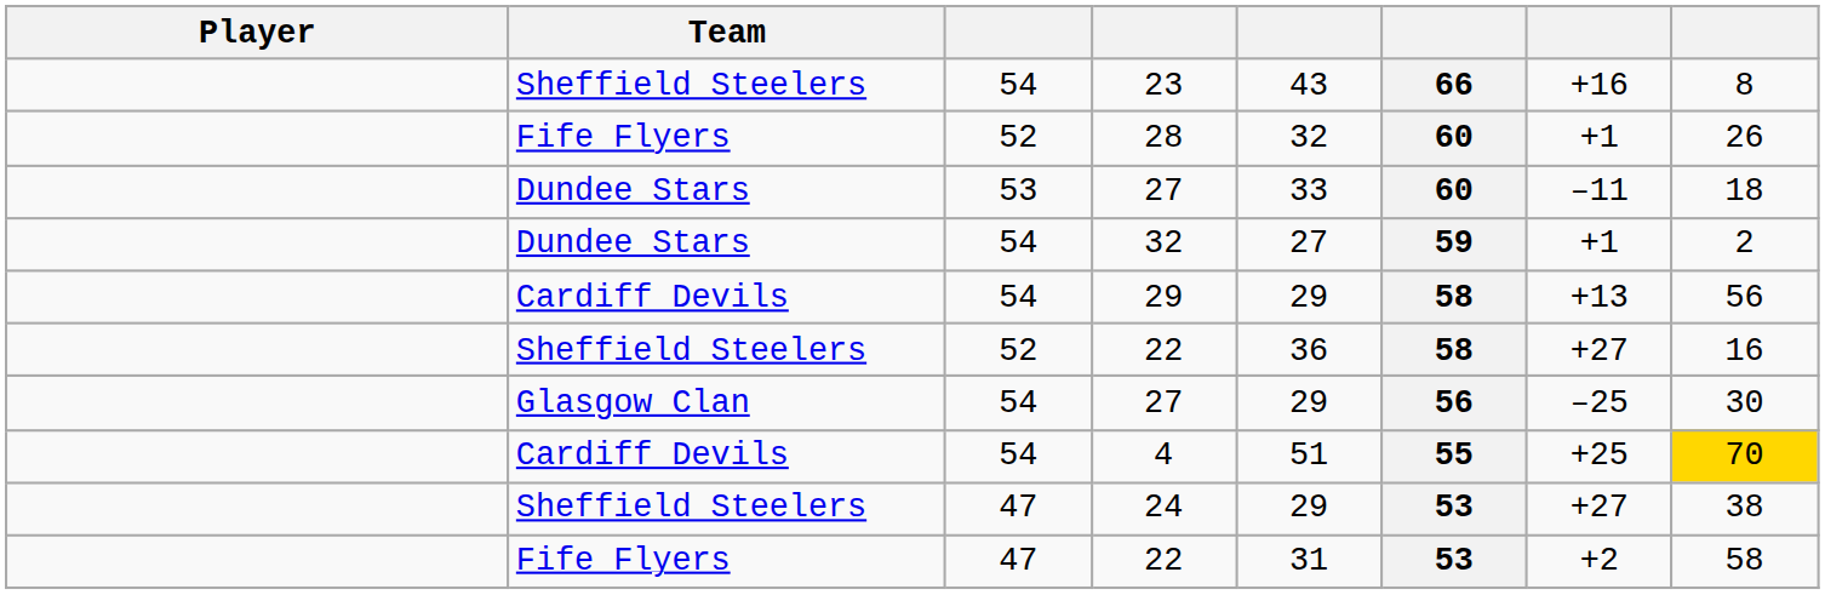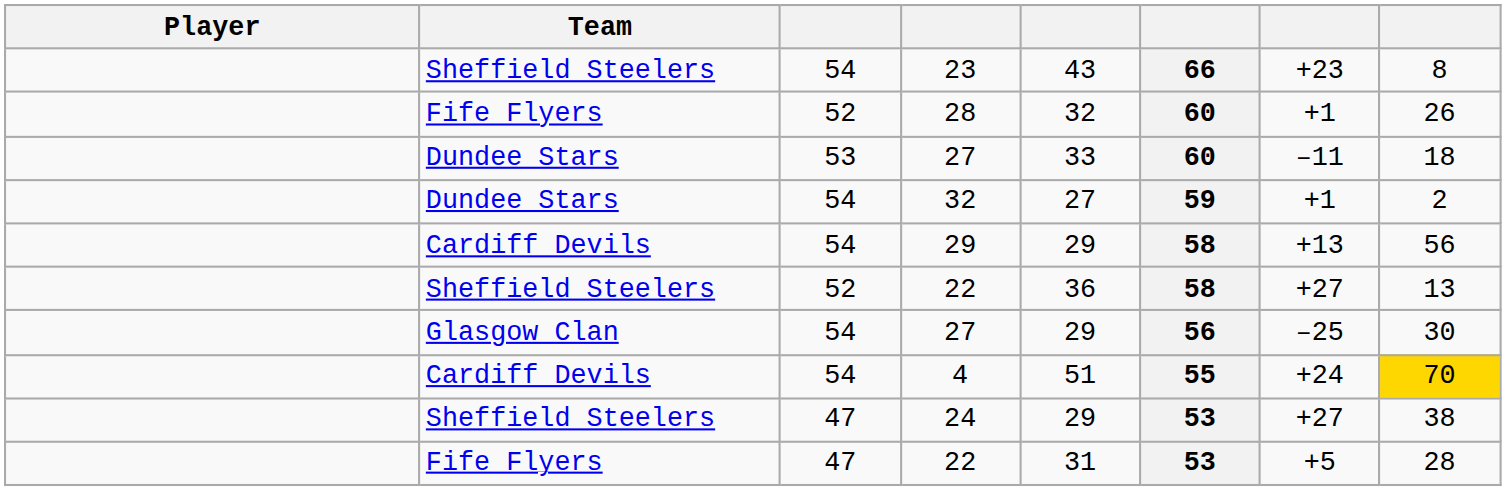23 | column 7: +16 -> +23
Sheffield Steelers / 22 | column 8: 16 -> 13
4 | column 7: +25 -> +24
Fife Flyers / 22 | column 7: +2 -> +5
Fife Flyers / 22 | column 8: 58 -> 28
